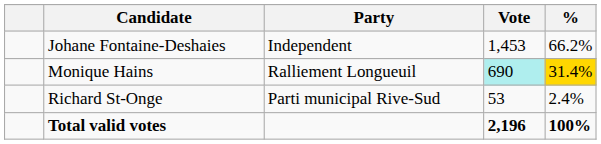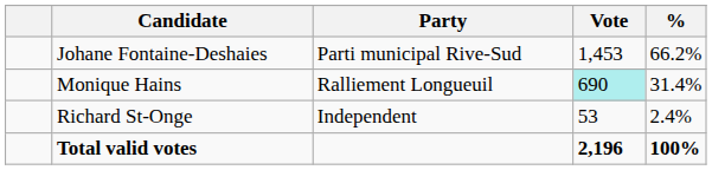Johane Fontaine-Deshaies | Party: Independent -> Parti municipal Rive-Sud
Monique Hains | %: gold background -> no background
Richard St-Onge | Party: Parti municipal Rive-Sud -> Independent
